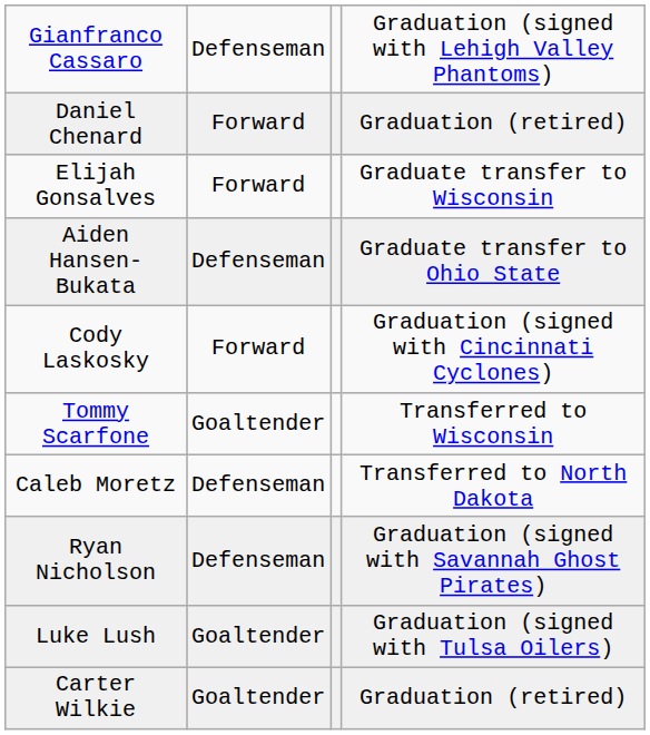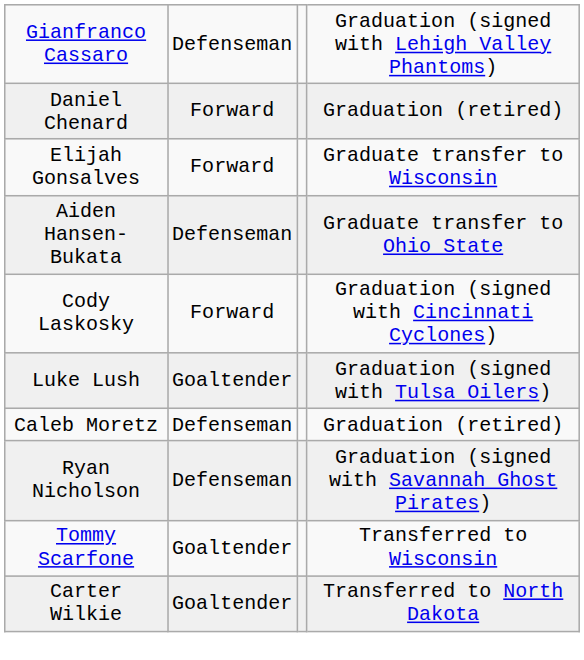rows swapped: Luke Lush <-> Tommy Scarfone
Caleb Moretz | column 4: Transferred to North Dakota -> Graduation (retired)
Carter Wilkie | column 4: Graduation (retired) -> Transferred to North Dakota
